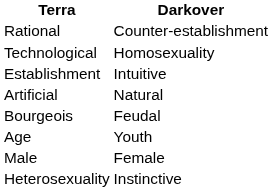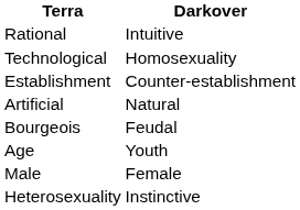Rational | Darkover: Counter-establishment -> Intuitive
Establishment | Darkover: Intuitive -> Counter-establishment
